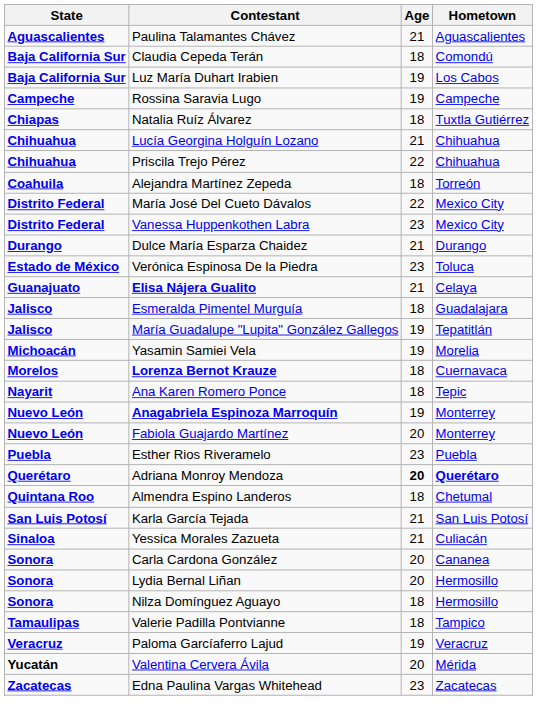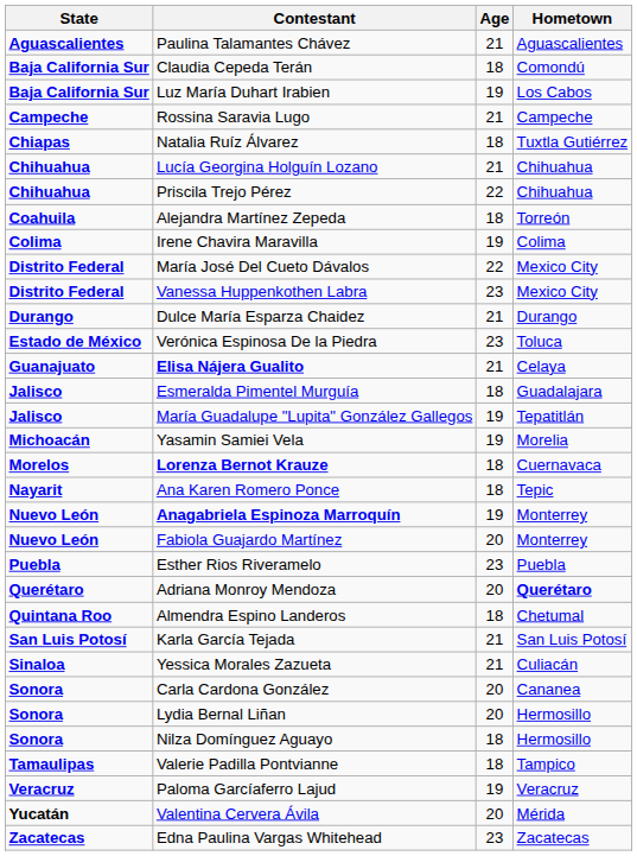Rossina Saravia Lugo | Age: 19 -> 21
+ row: Colima | Irene Chavira Maravilla | 19 | Colima
Adriana Monroy Mendoza | Age: bold -> normal
